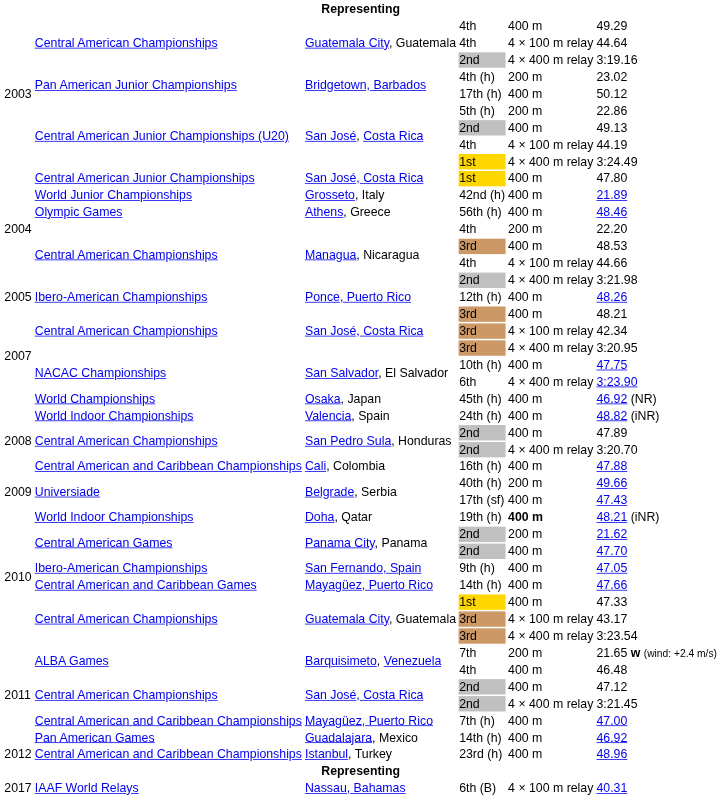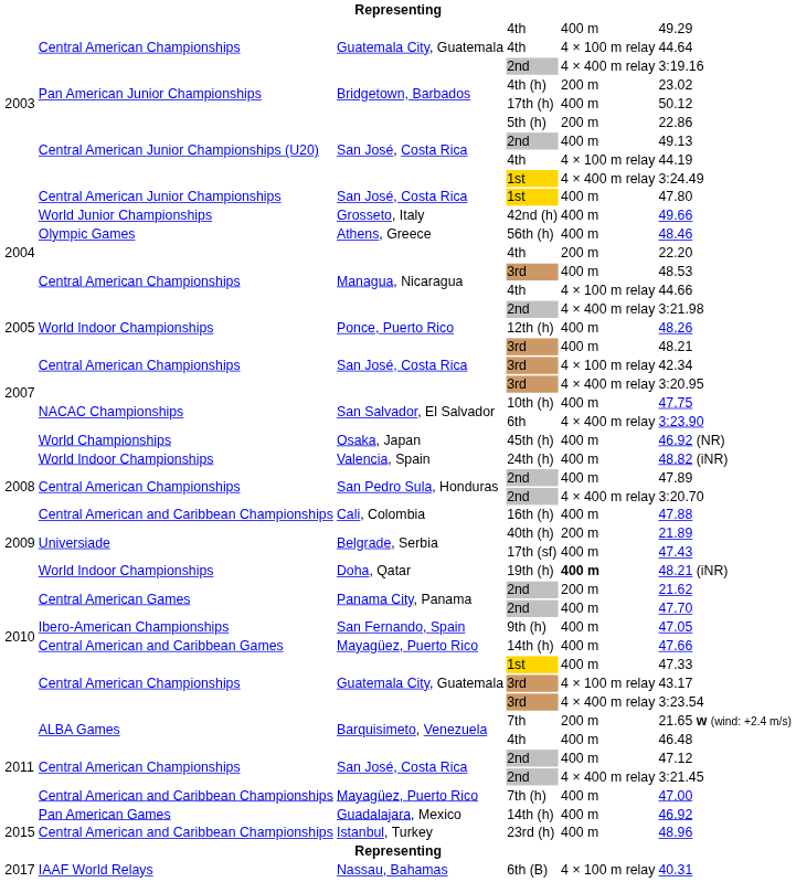42nd (h) | column 6: 21.89 -> 49.66
12th (h) | column 2: Ibero-American Championships -> World Indoor Championships
40th (h) | column 6: 49.66 -> 21.89
23rd (h) | column 1: 2012 -> 2015
